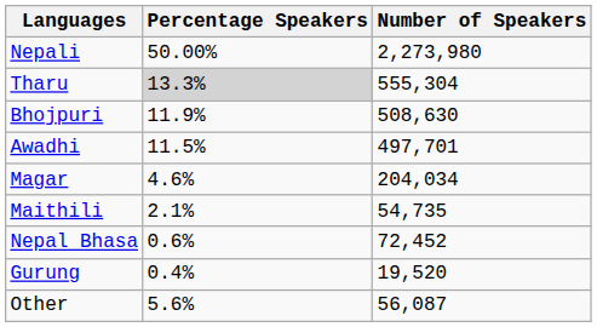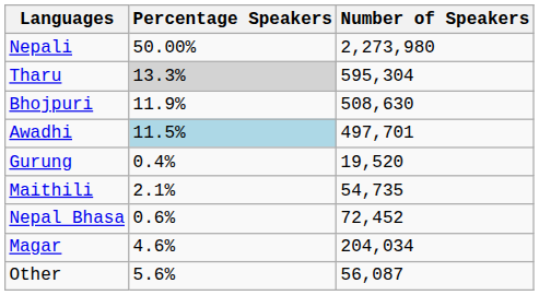Tharu | Number of Speakers: 555,304 -> 595,304
Awadhi | Percentage Speakers: no background -> lightblue background
rows swapped: Magar <-> Gurung
